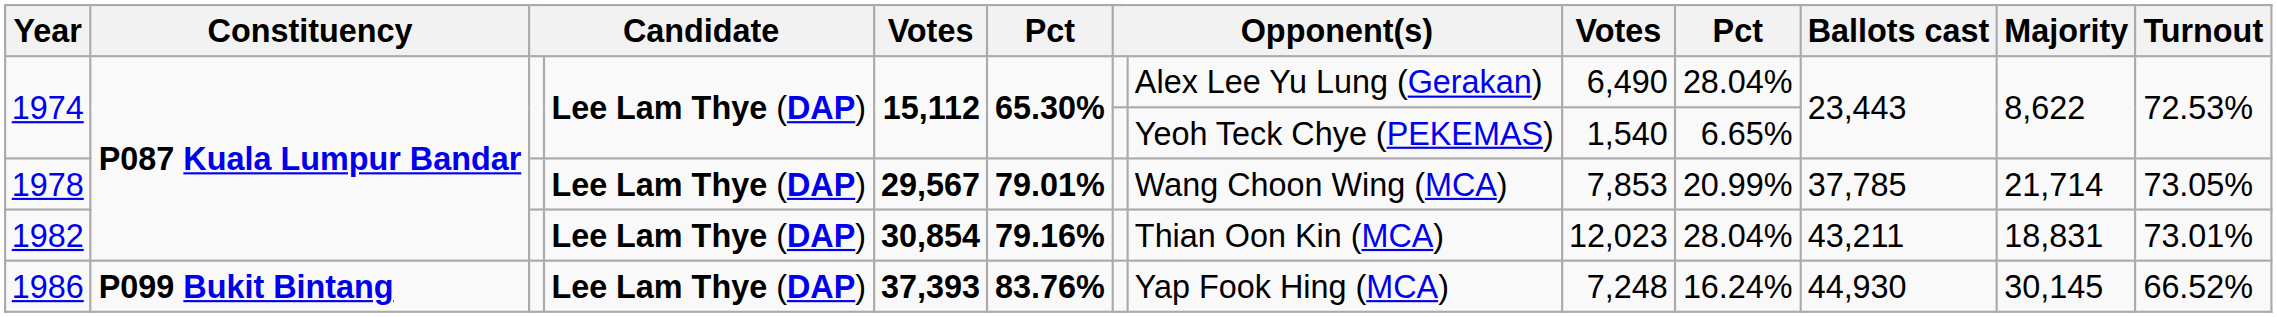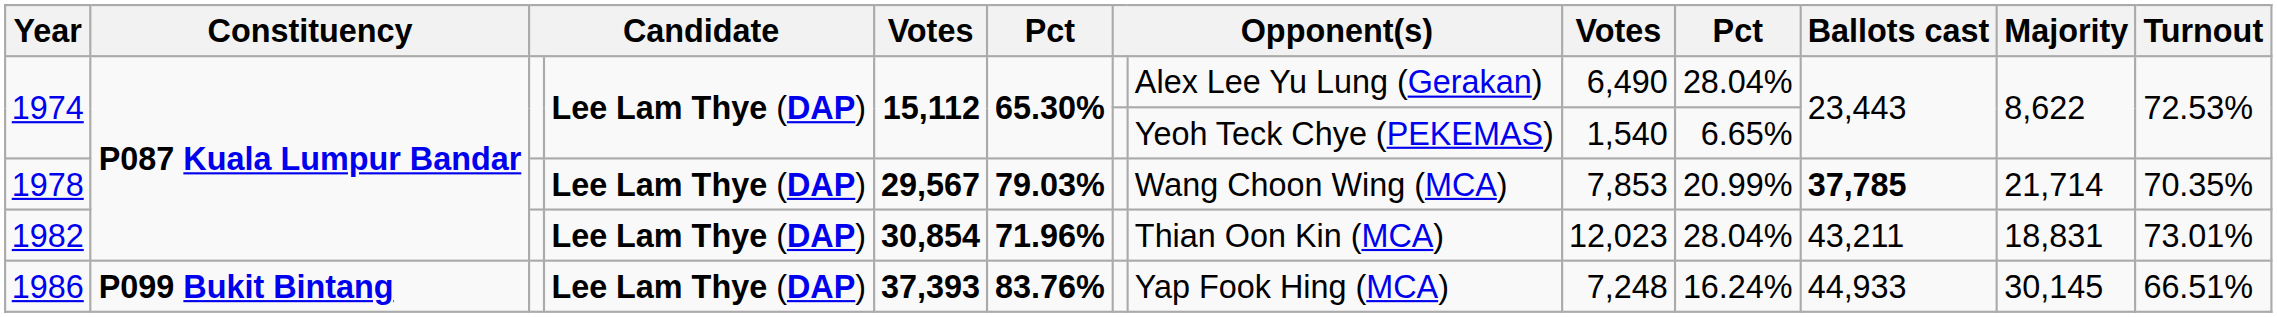1978 | column 6: 79.01% -> 79.03%
1978 | Ballots cast: normal -> bold
1978 | Turnout: 73.05% -> 70.35%
1982 | column 6: 79.16% -> 71.96%
1986 | Ballots cast: 44,930 -> 44,933
1986 | Turnout: 66.52% -> 66.51%
